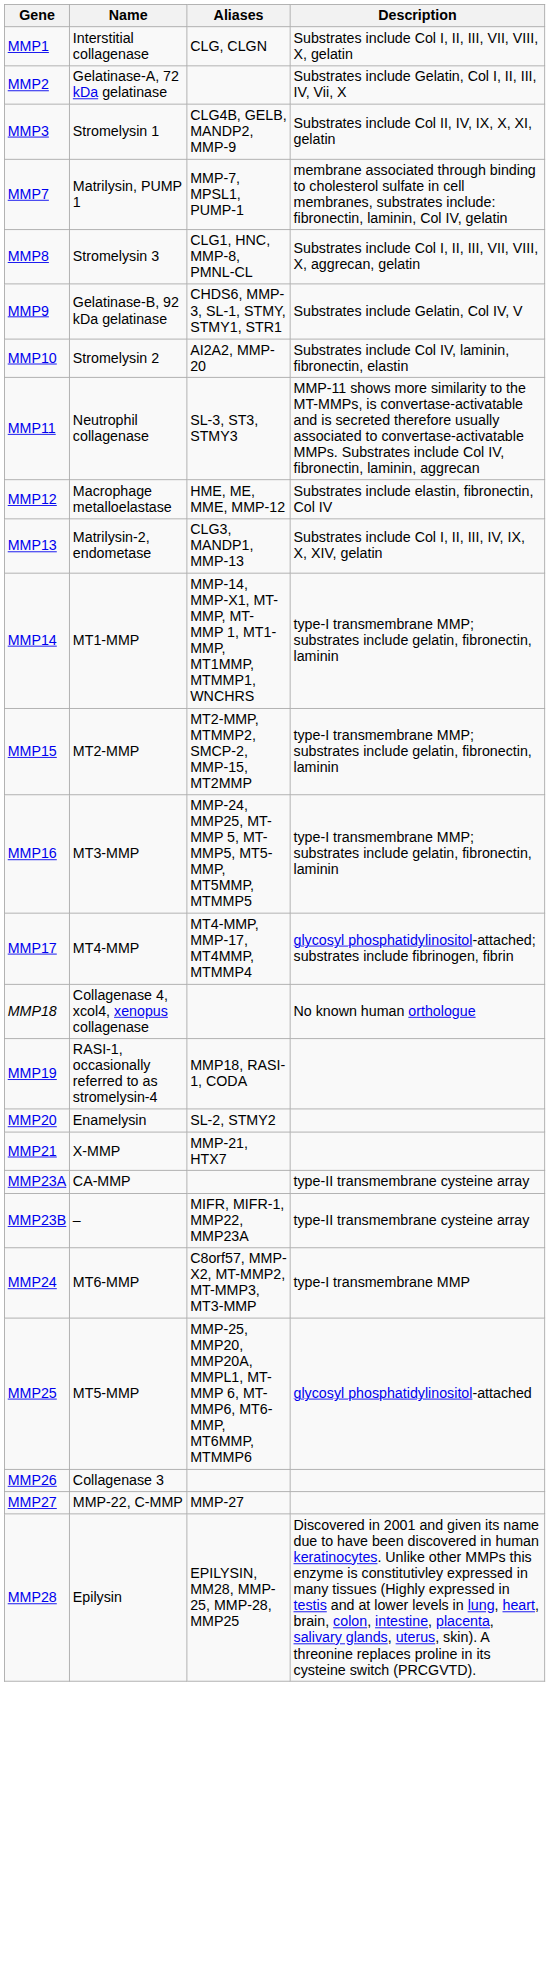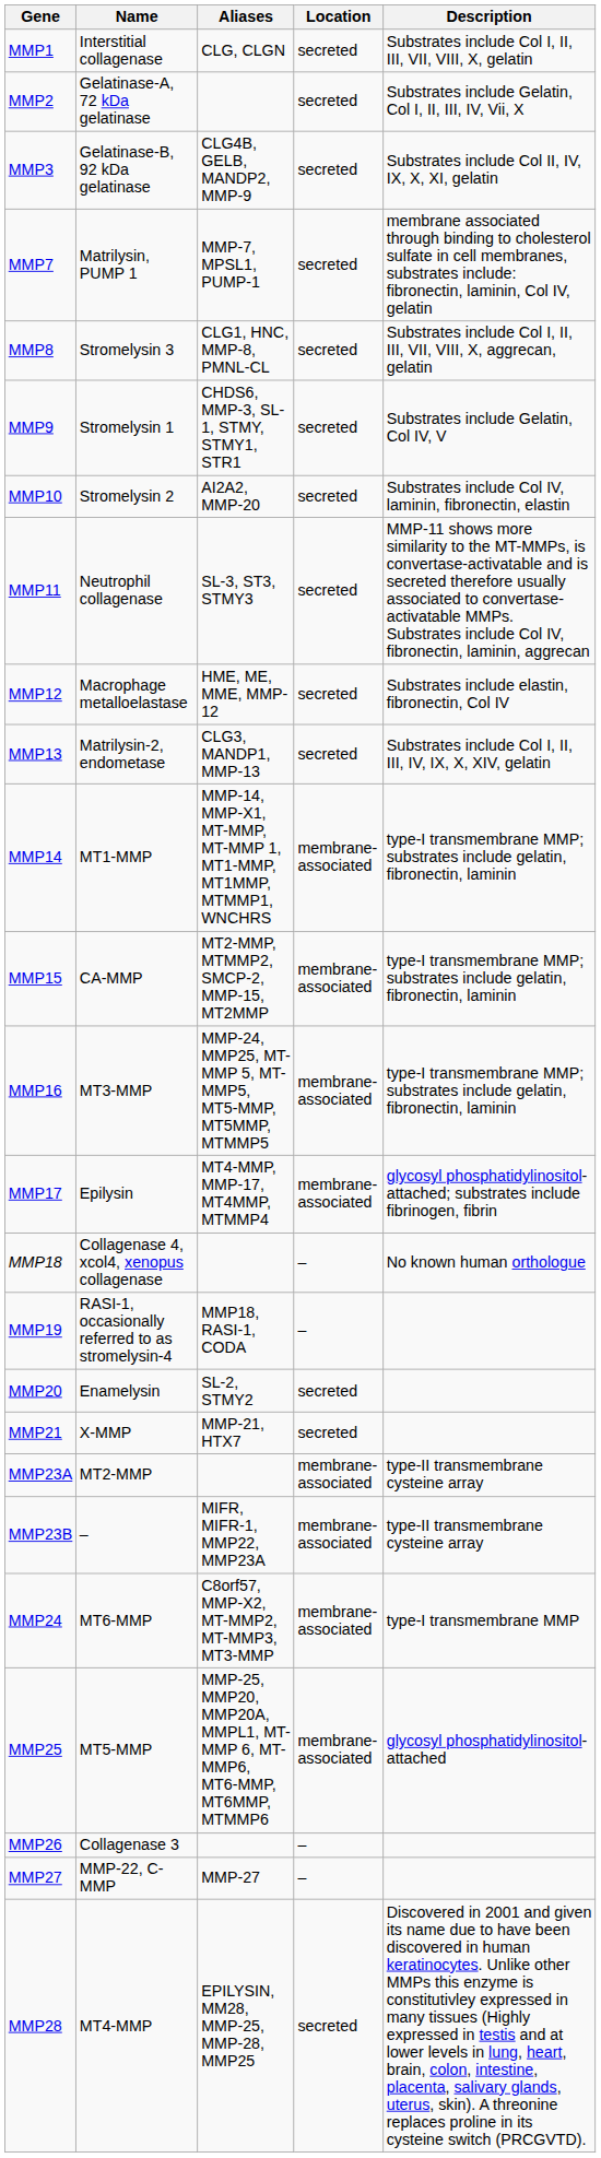+ column: Location | secreted | secreted | secreted | secreted | secreted | secreted | secreted | secreted | secreted | secreted | membrane-associated | membrane-associated | membrane-associated | membrane-associated | – | – | secreted | secreted | membrane-associated | membrane-associated | membrane-associated | membrane-associated | – | – | secreted
MMP3 | Name: Stromelysin 1 -> Gelatinase-B, 92 kDa gelatinase
MMP9 | Name: Gelatinase-B, 92 kDa gelatinase -> Stromelysin 1
MMP15 | Name: MT2-MMP -> CA-MMP
MMP17 | Name: MT4-MMP -> Epilysin
MMP23A | Name: CA-MMP -> MT2-MMP
MMP28 | Name: Epilysin -> MT4-MMP
